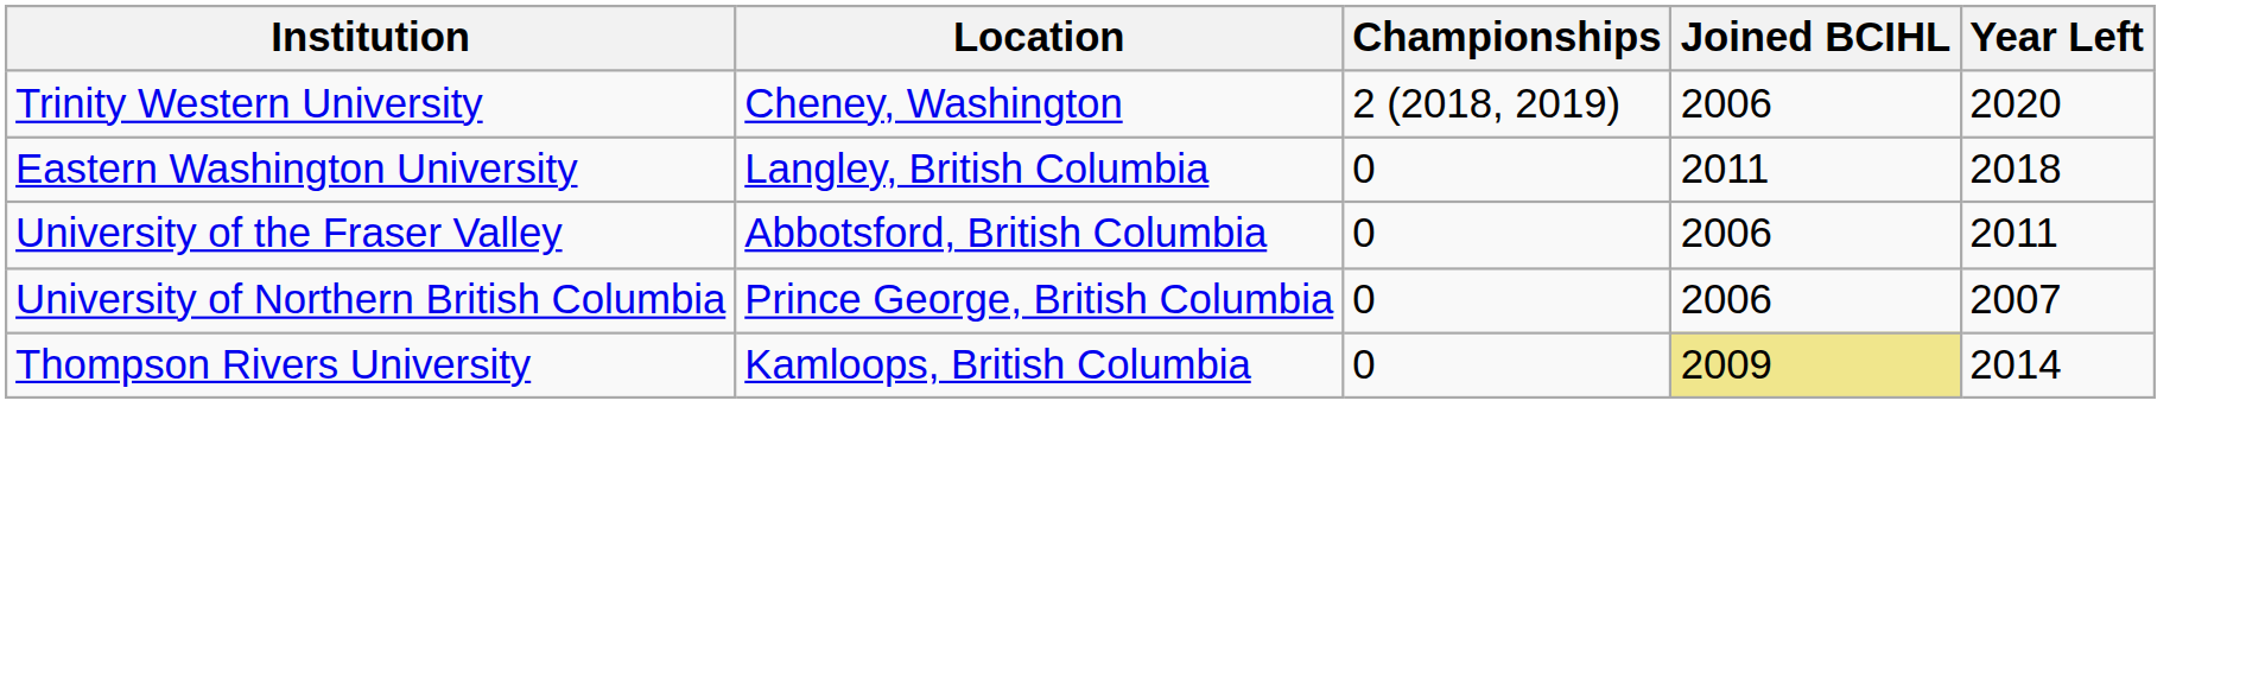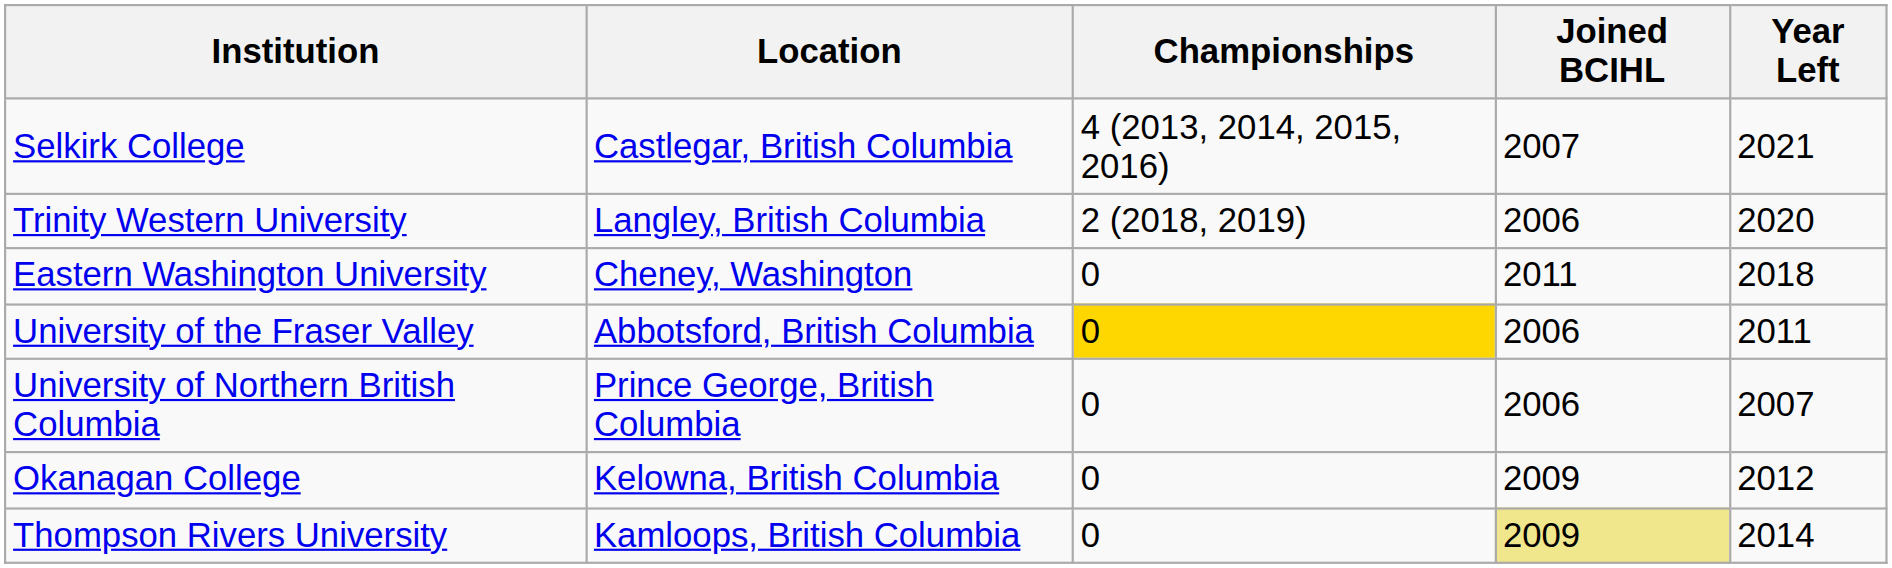+ row: Selkirk College | Castlegar, British Columbia | 4 (2013, 2014, 2015, 2016) | 2007 | 2021
Trinity Western University | Location: Cheney, Washington -> Langley, British Columbia
Eastern Washington University | Location: Langley, British Columbia -> Cheney, Washington
University of the Fraser Valley | Championships: no background -> gold background
+ row: Okanagan College | Kelowna, British Columbia | 0 | 2009 | 2012
